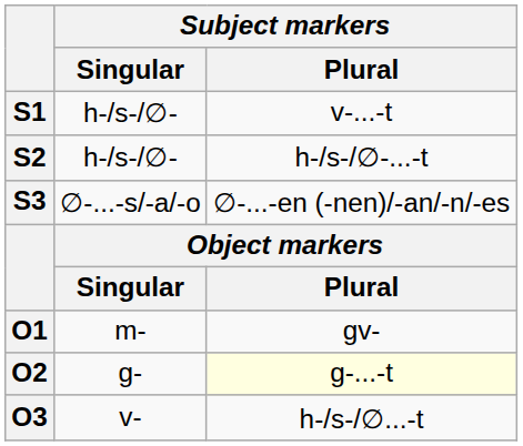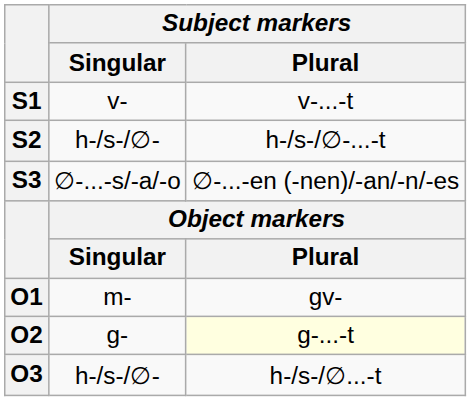S1 | Subject markers / Singular: h-/s-/∅- -> v-
O3 | Subject markers / Singular: v- -> h-/s-/∅-
